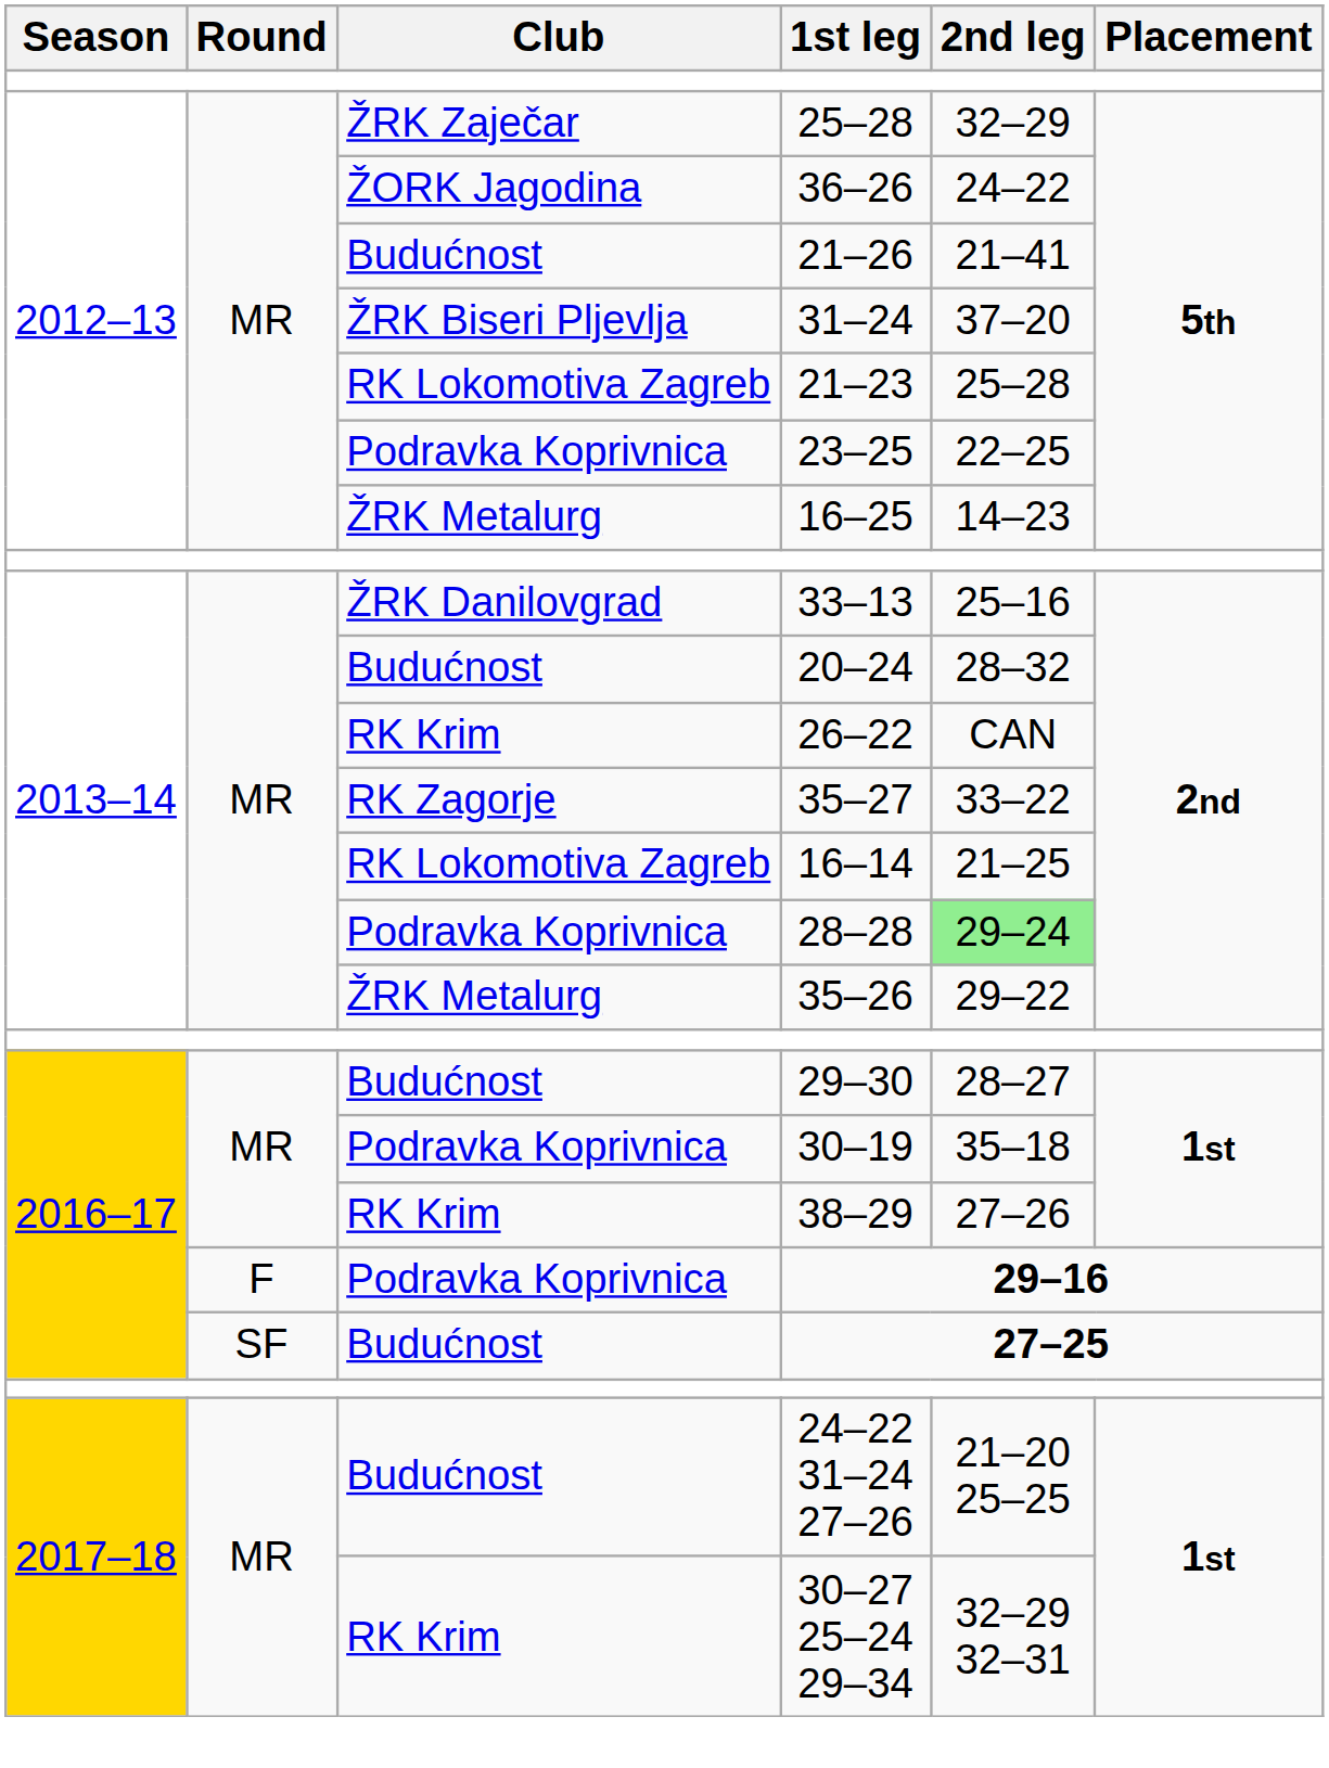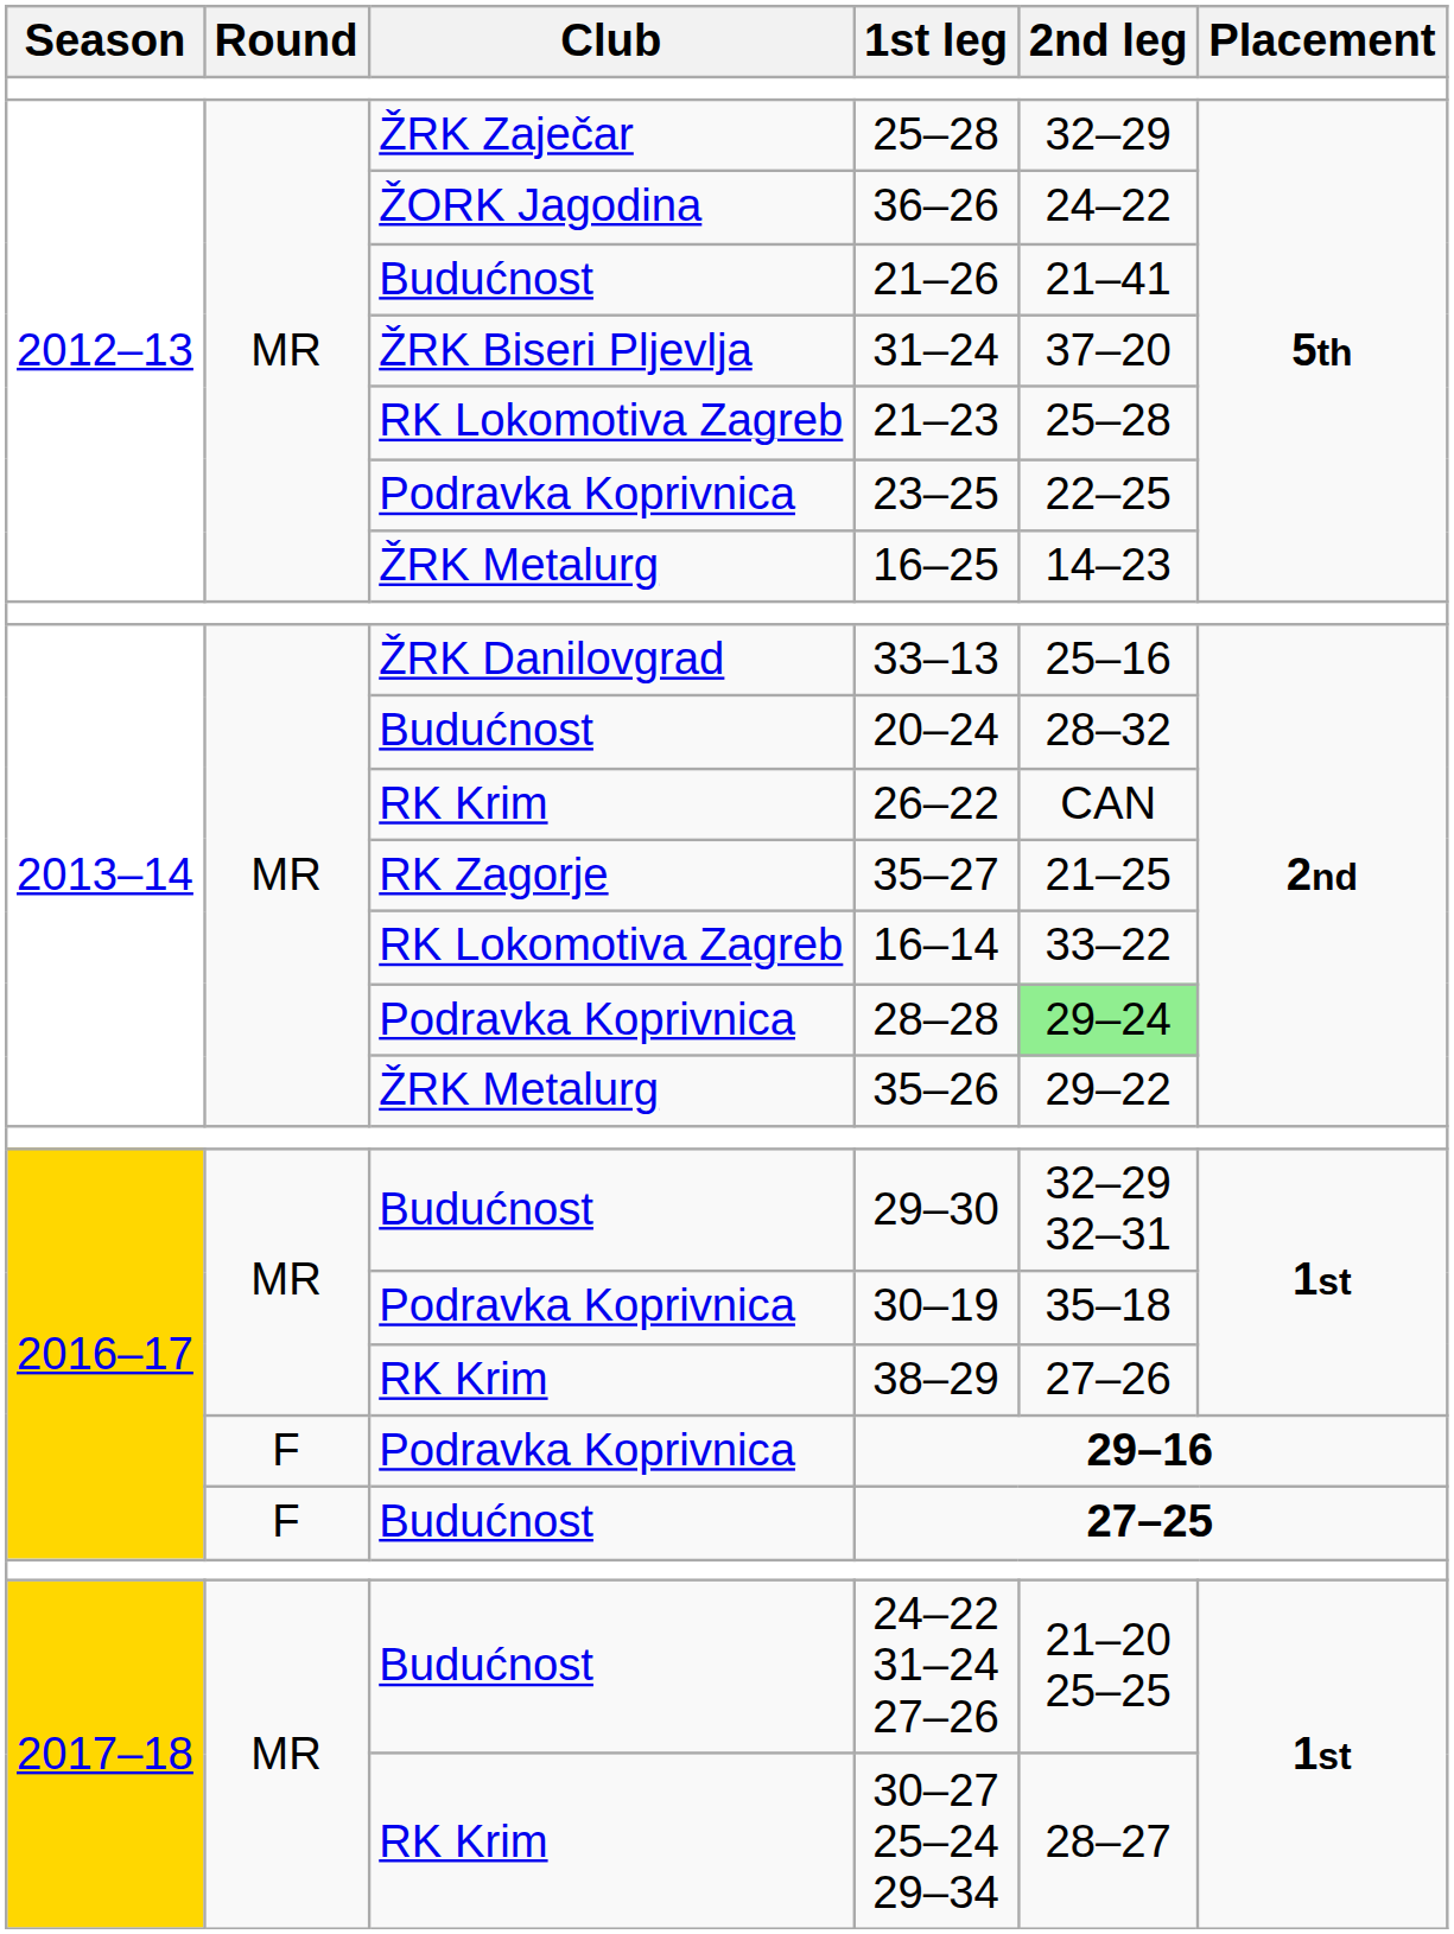35–27 | 2nd leg: 33–22 -> 21–25
16–14 | 2nd leg: 21–25 -> 33–22
29–30 | 2nd leg: 28–27 -> 32–29 32–31
27–25 | Round: SF -> F
30–27 25–24 29–34 | 2nd leg: 32–29 32–31 -> 28–27
